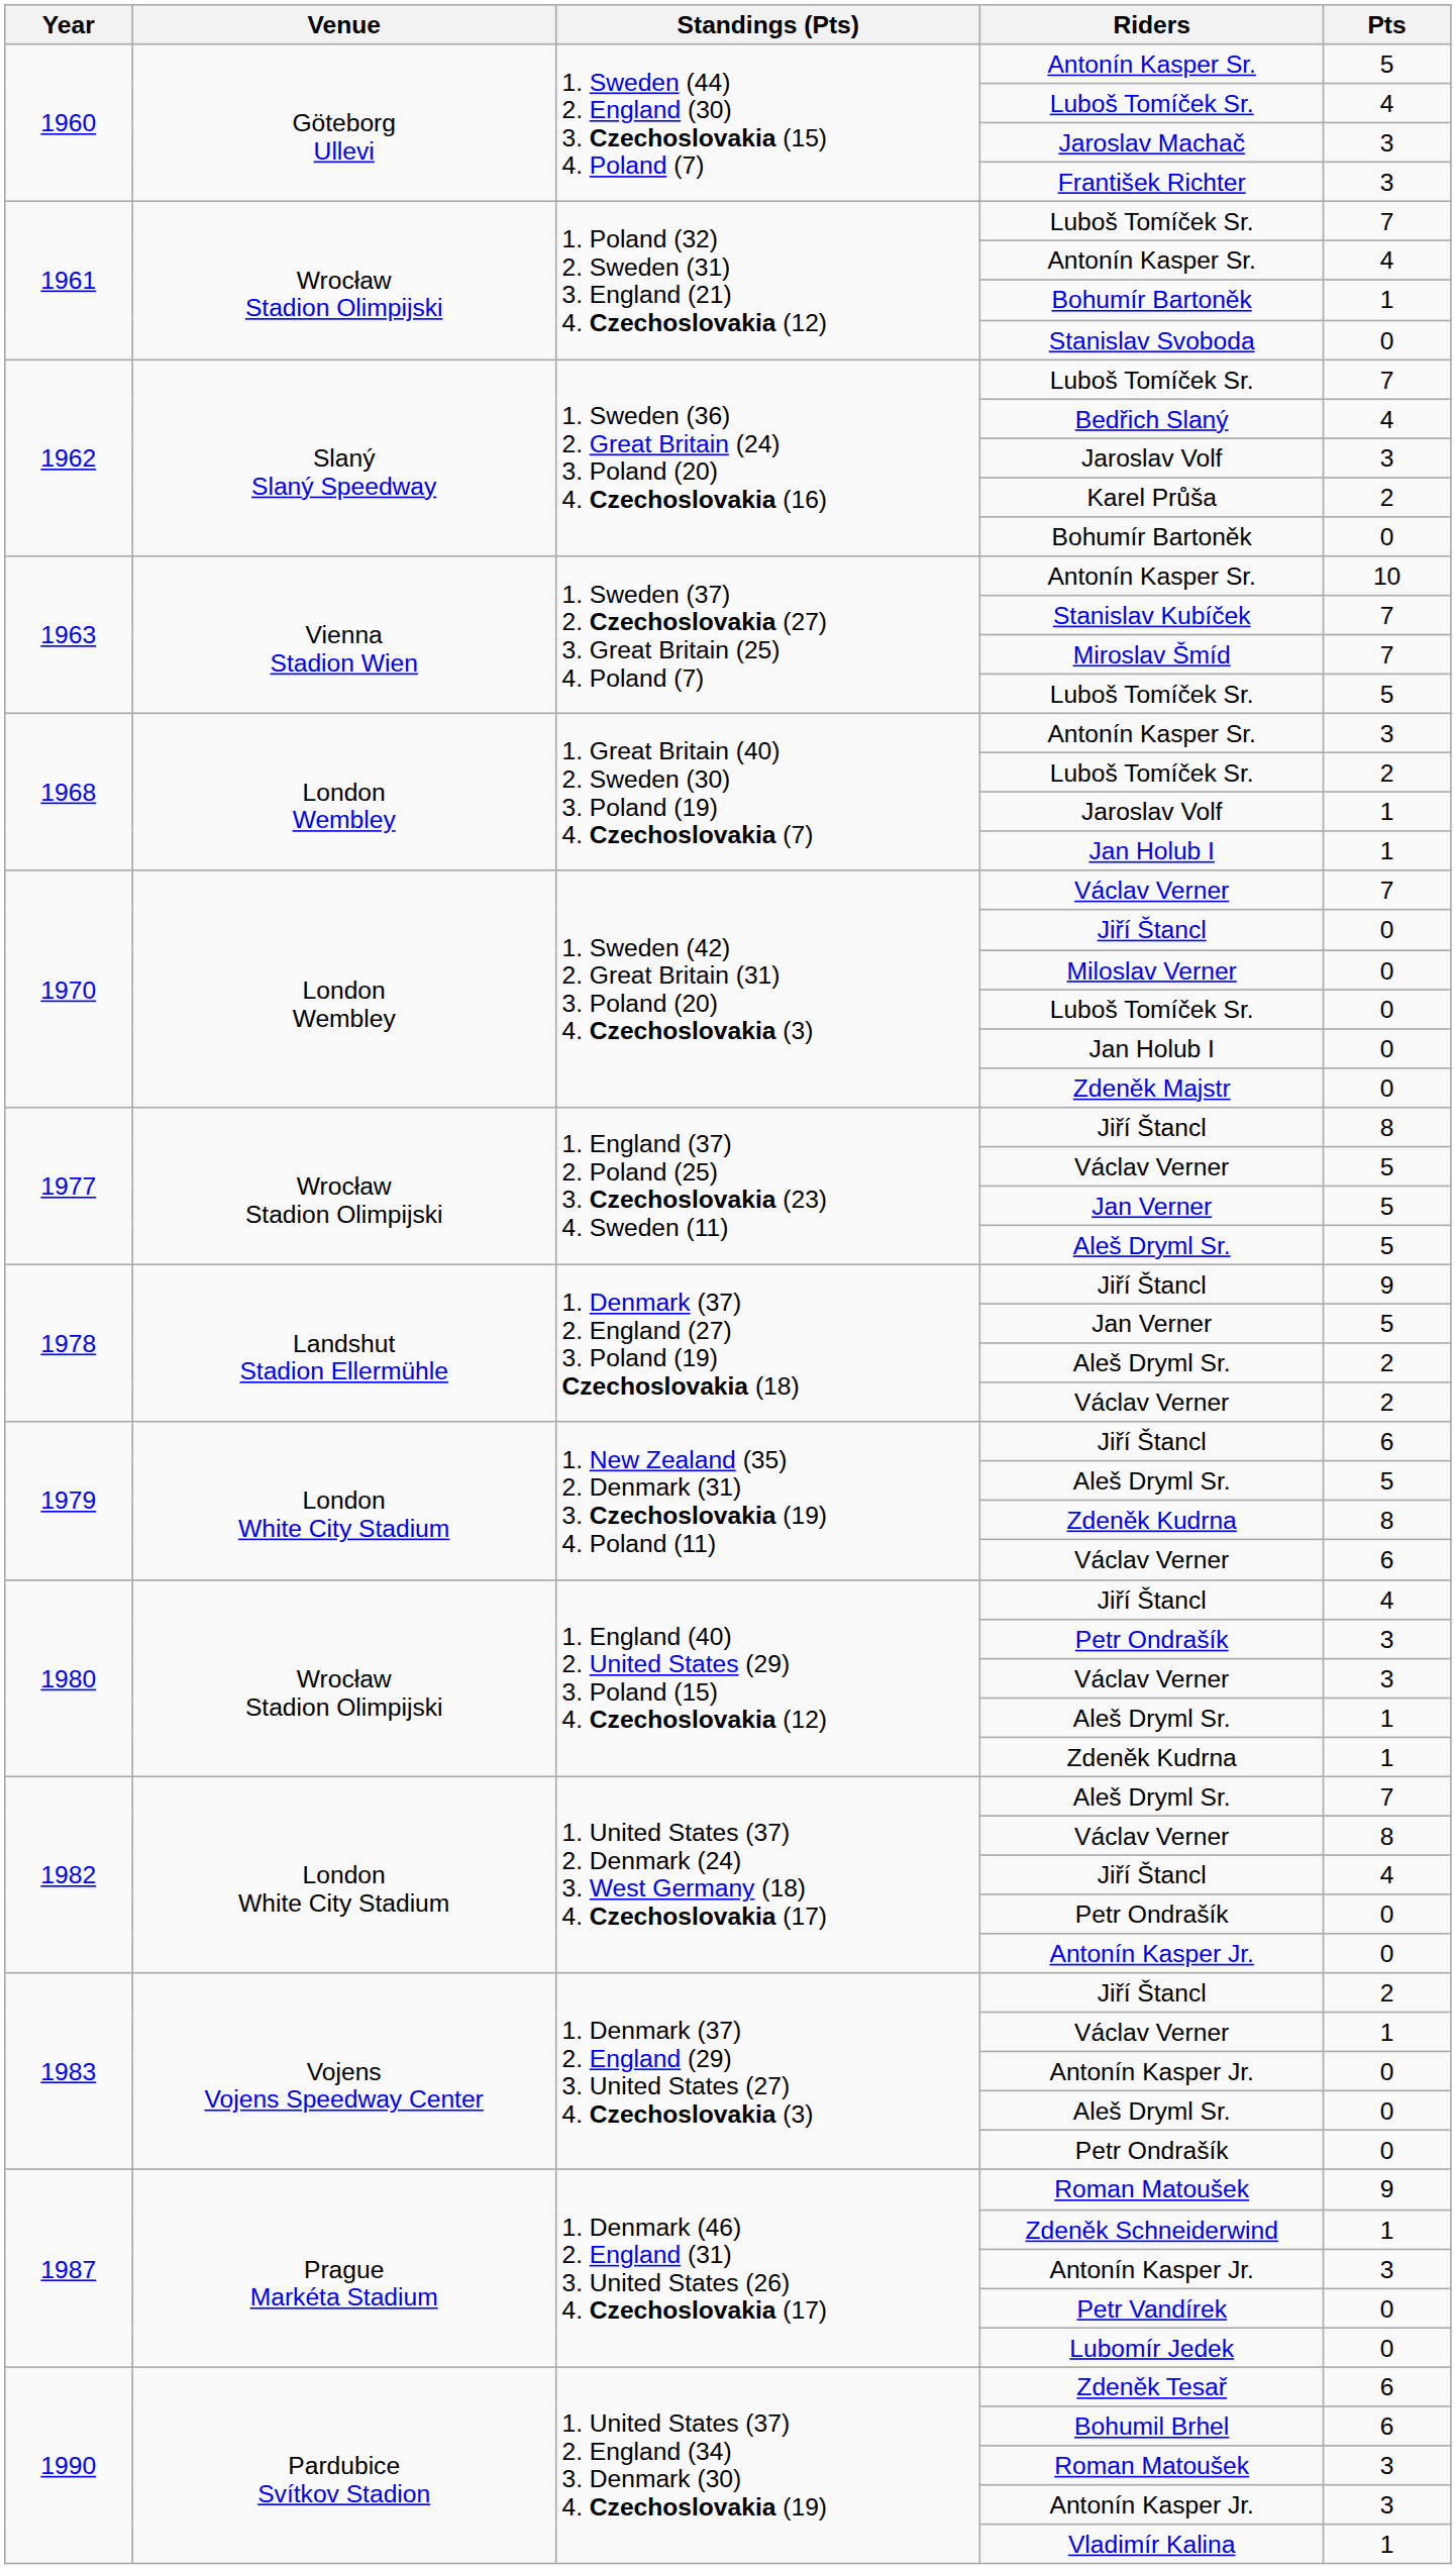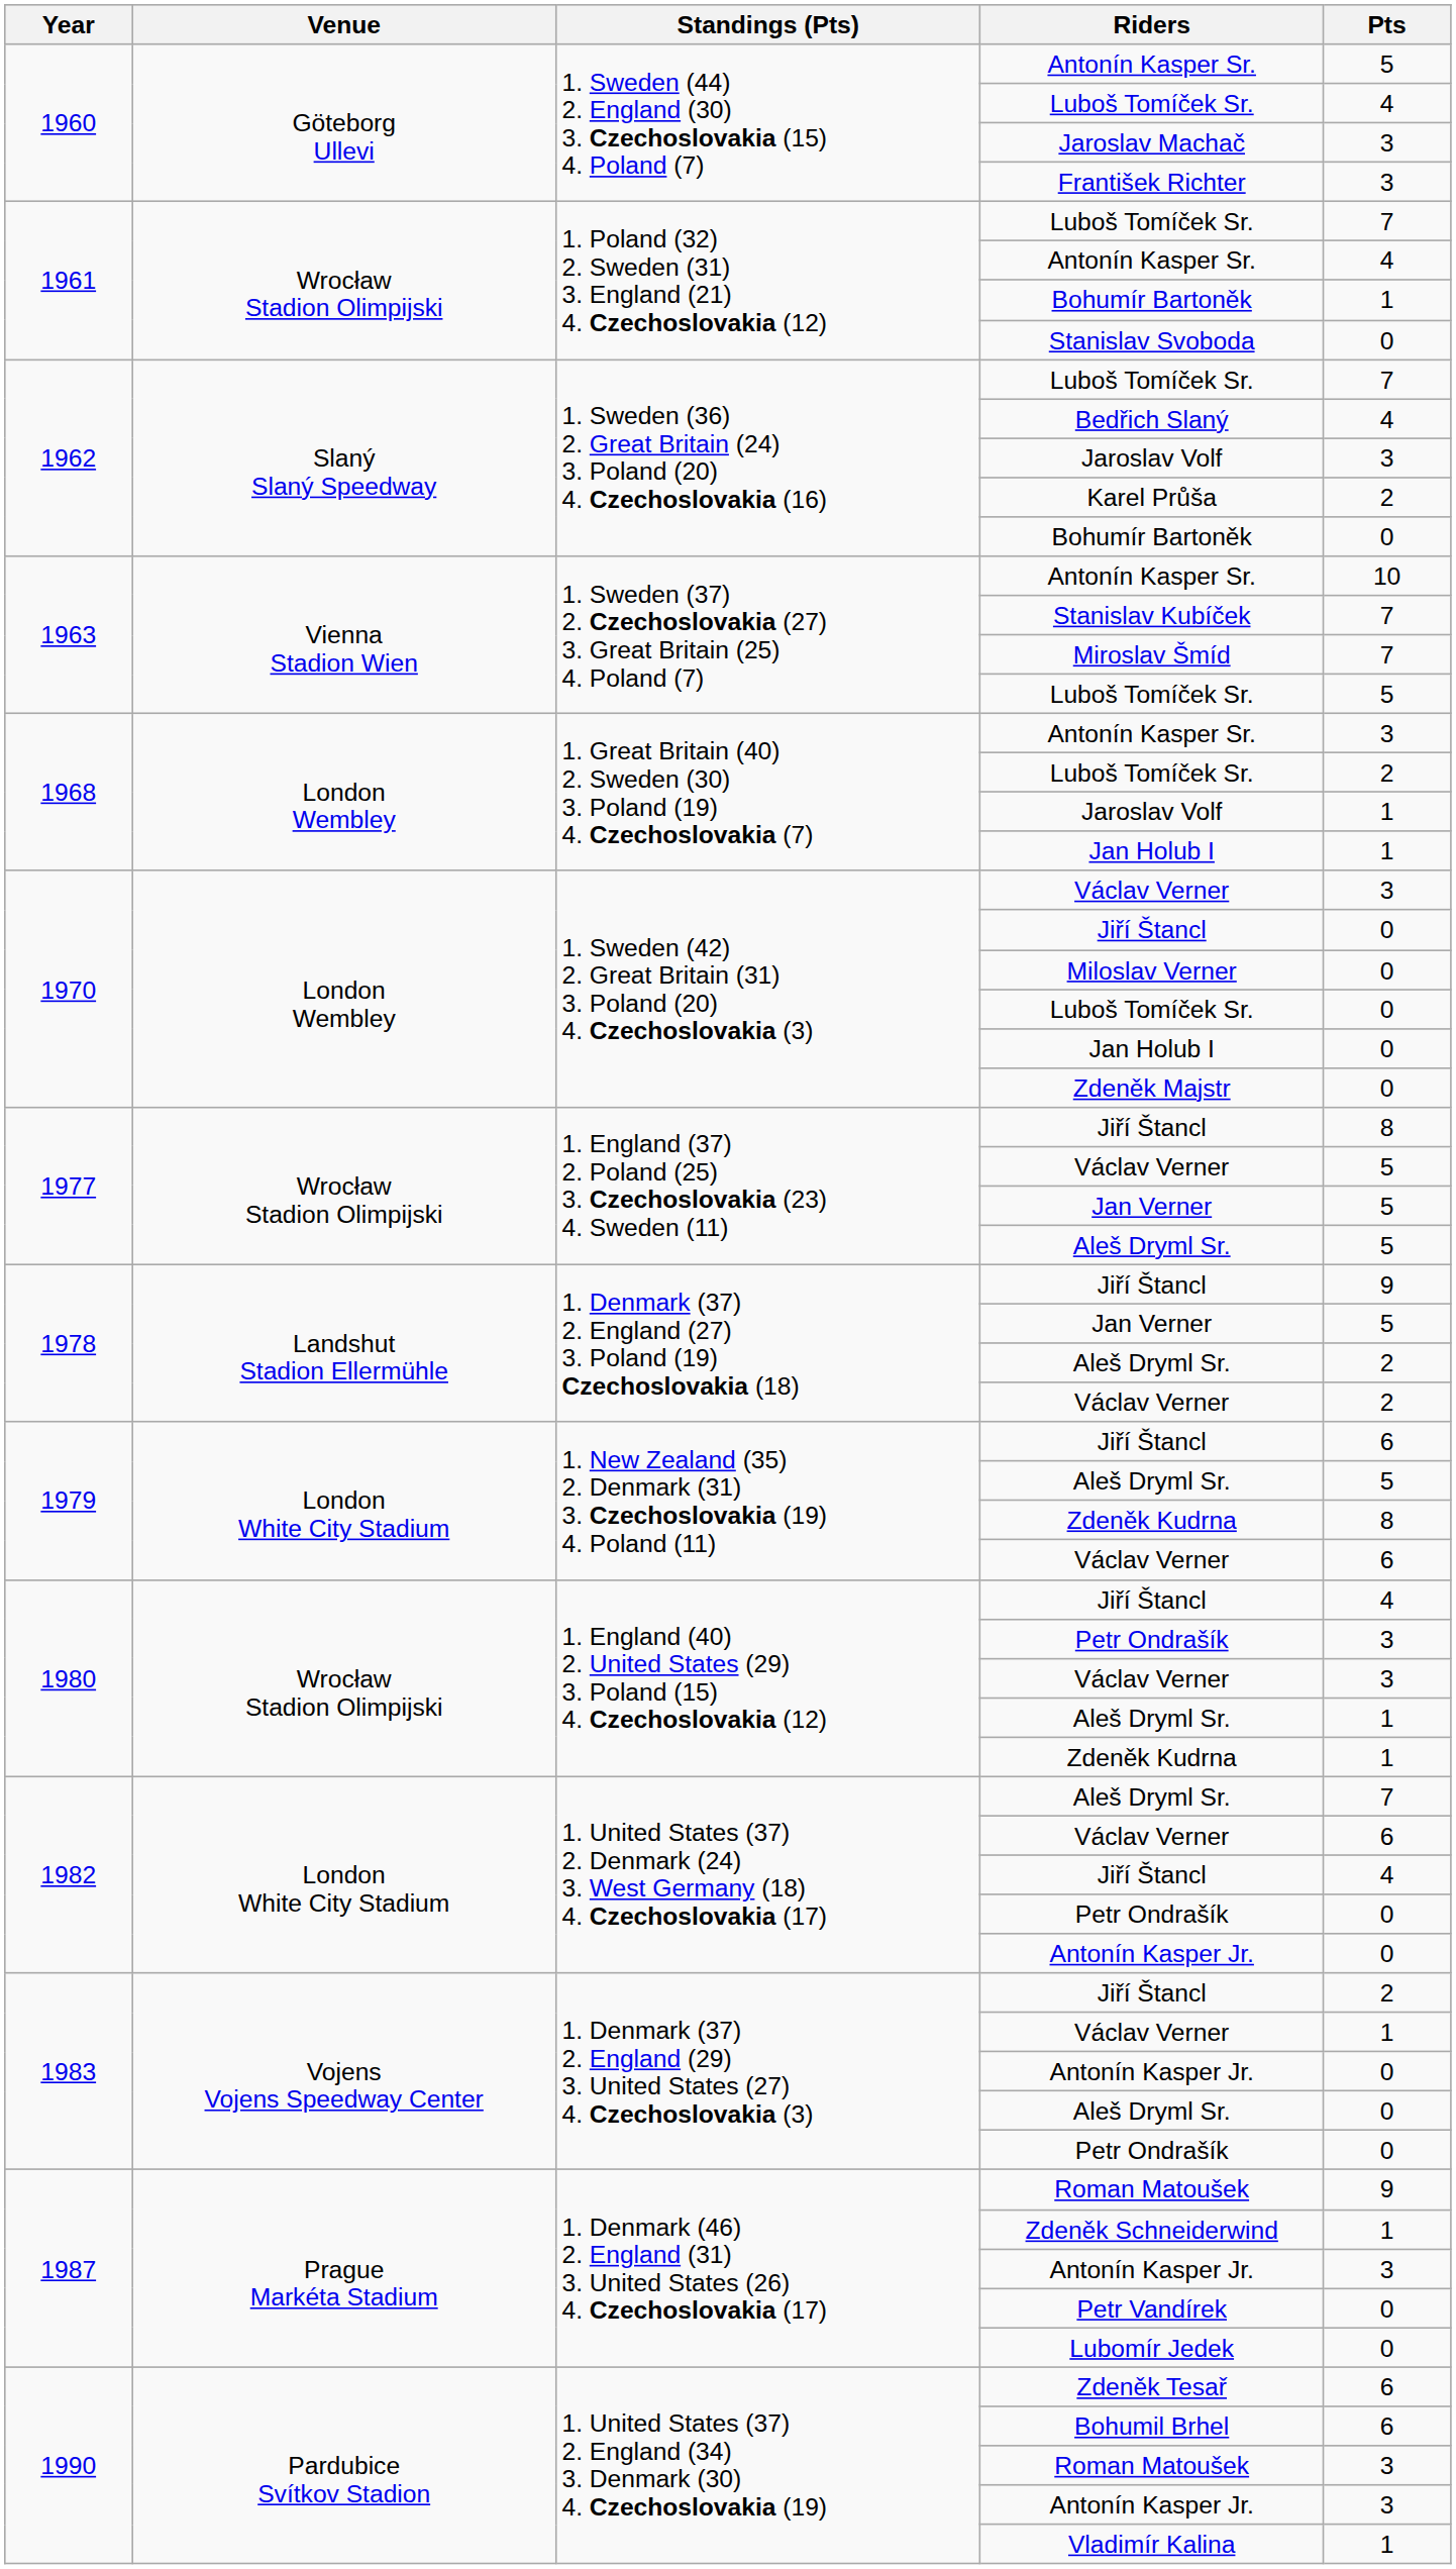1970 / Václav Verner | Pts: 7 -> 3
1982 / Václav Verner | Pts: 8 -> 6
